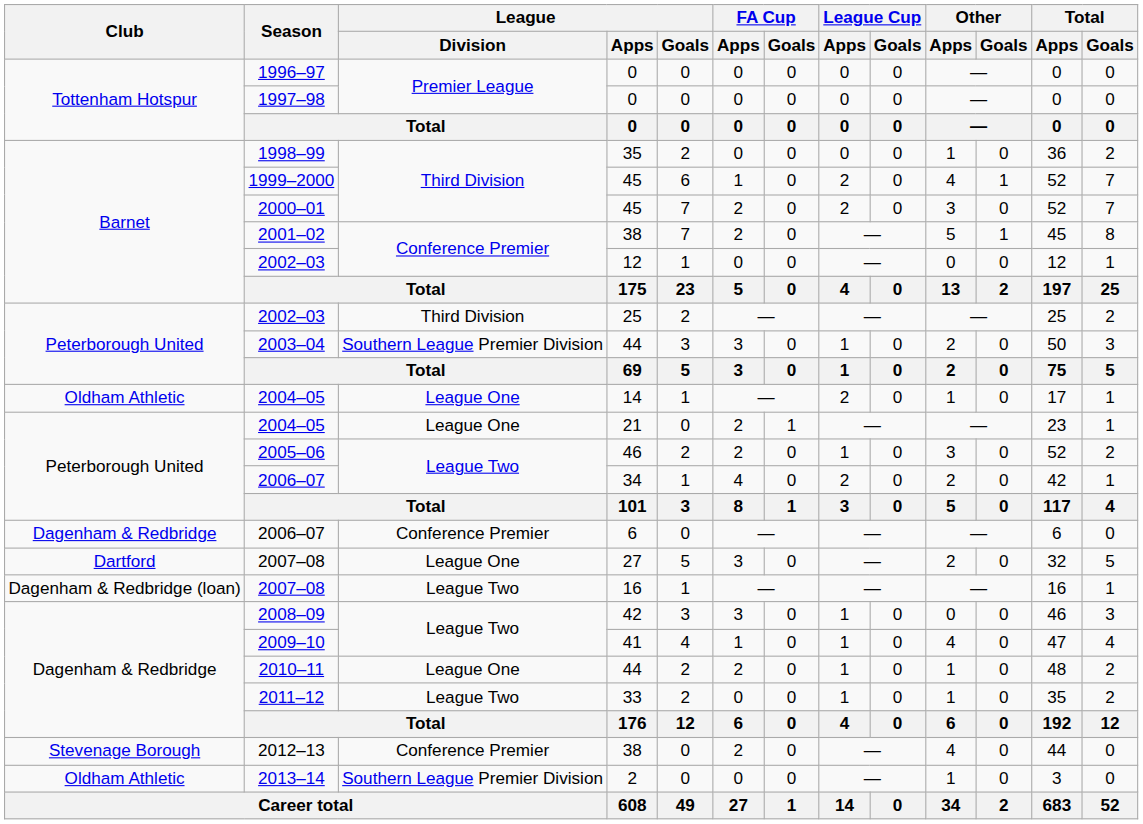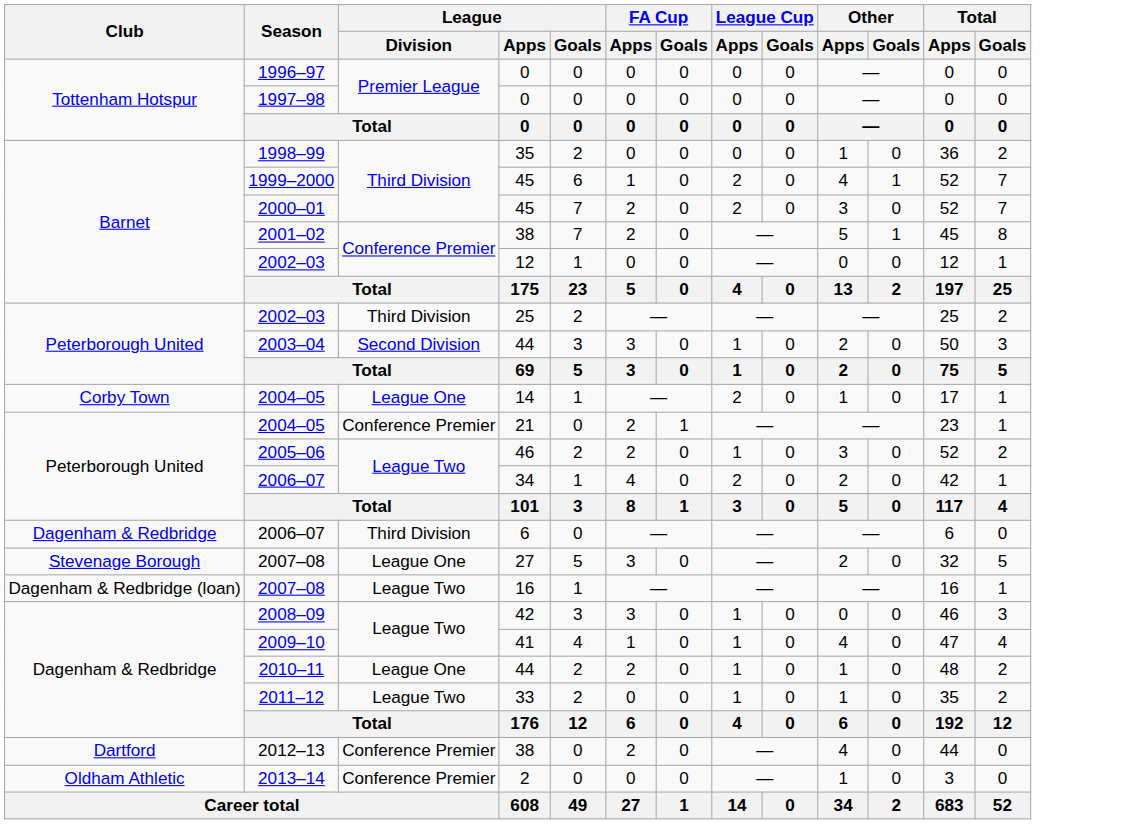2003–04 | League / Division: Southern League Premier Division -> Second Division
2004–05 / 14 | Club: Oldham Athletic -> Corby Town
2004–05 / 21 | League / Division: League One -> Conference Premier
2006–07 / 6 | League / Division: Conference Premier -> Third Division
2007–08 / 27 | Club: Dartford -> Stevenage Borough
2012–13 | Club: Stevenage Borough -> Dartford
2013–14 | League / Division: Southern League Premier Division -> Conference Premier
